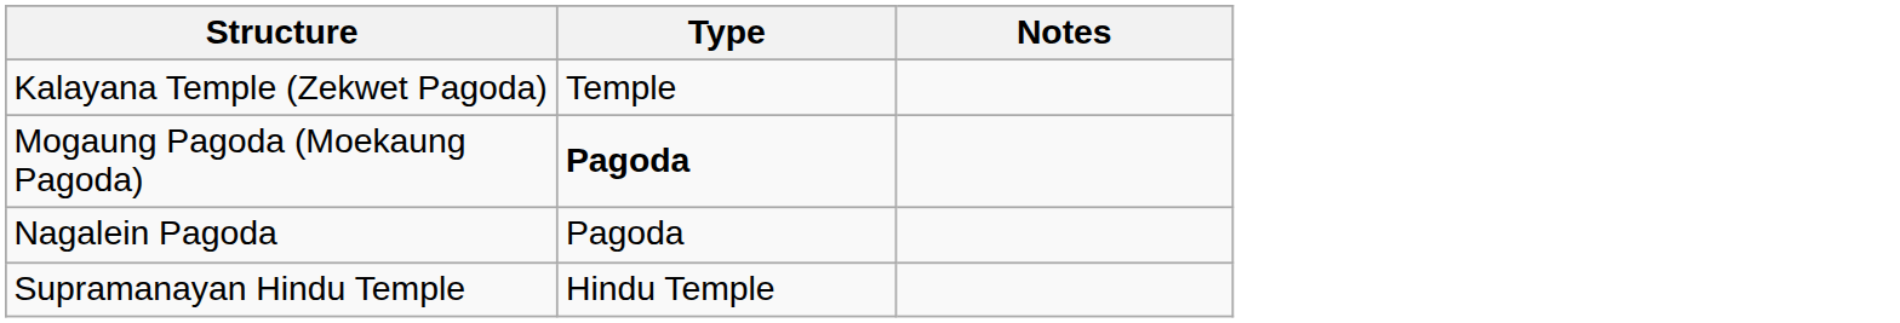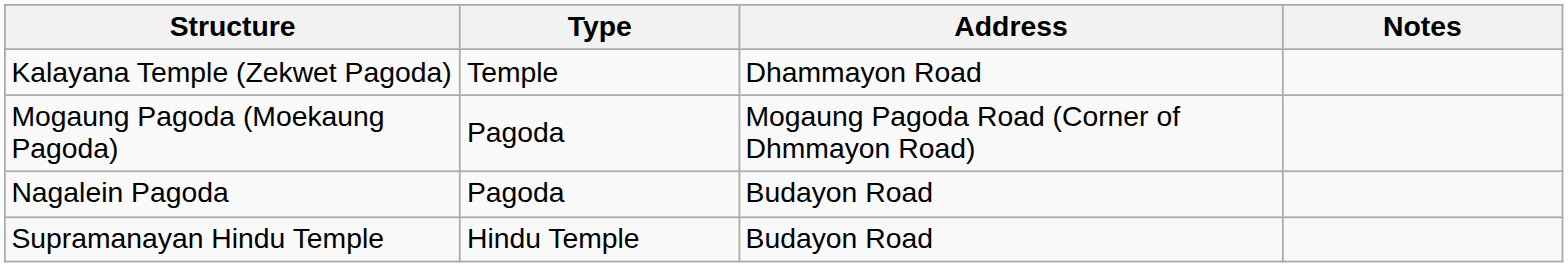+ column: Address | Dhammayon Road | Mogaung Pagoda Road (Corner of Dhmmayon Road) | Budayon Road | Budayon Road
Mogaung Pagoda (Moekaung Pagoda) | Type: bold -> normal
